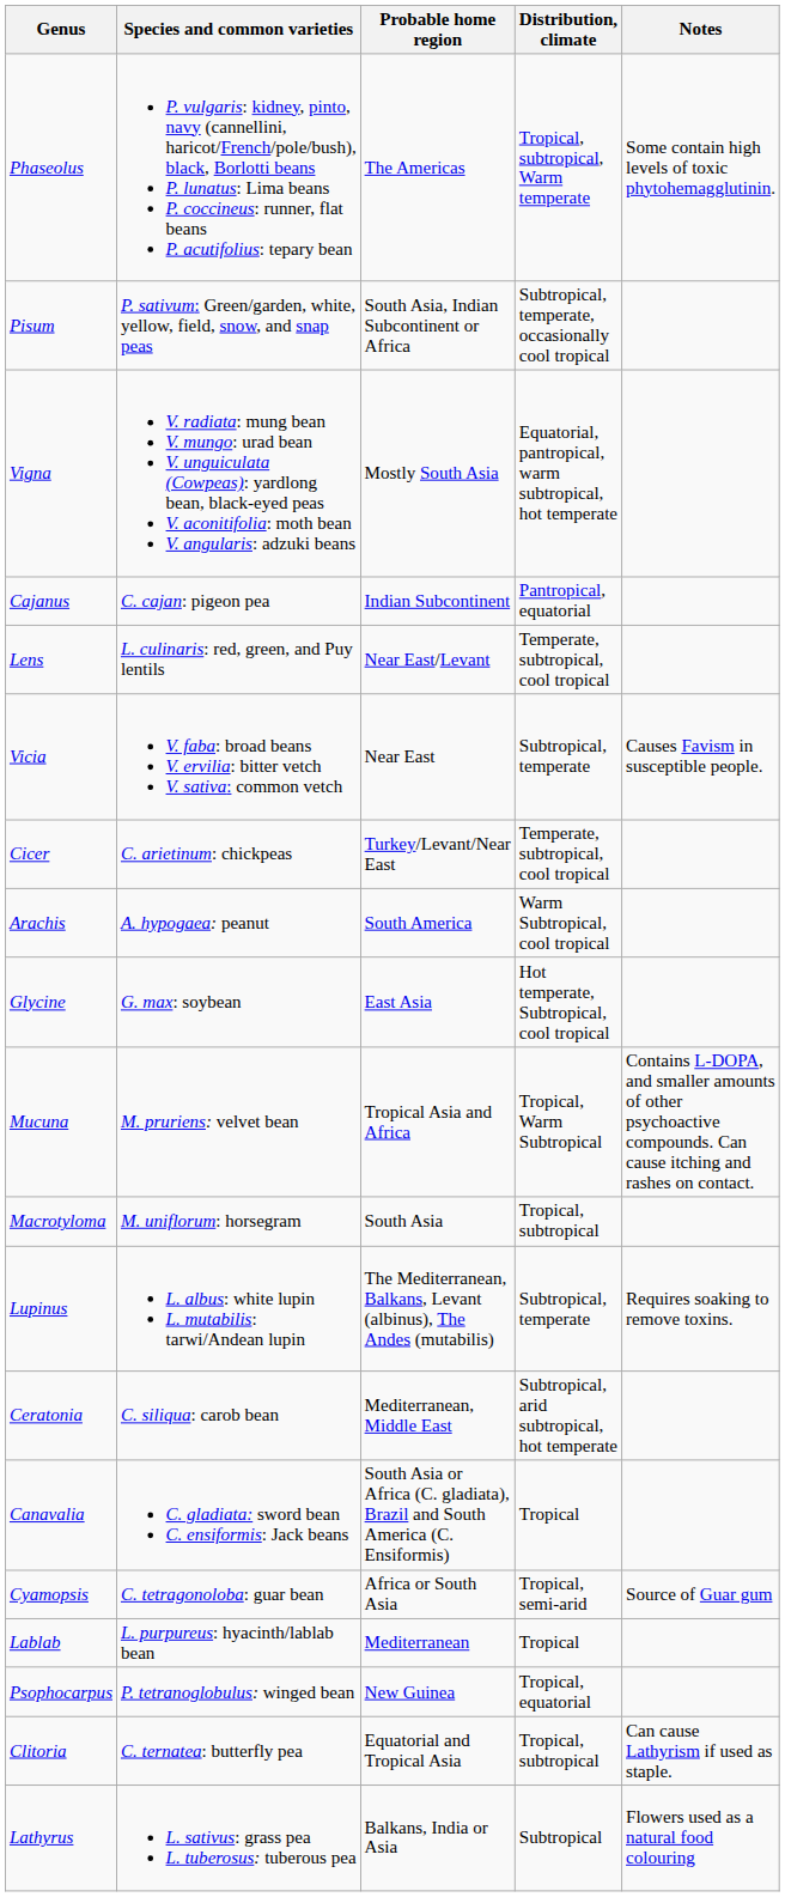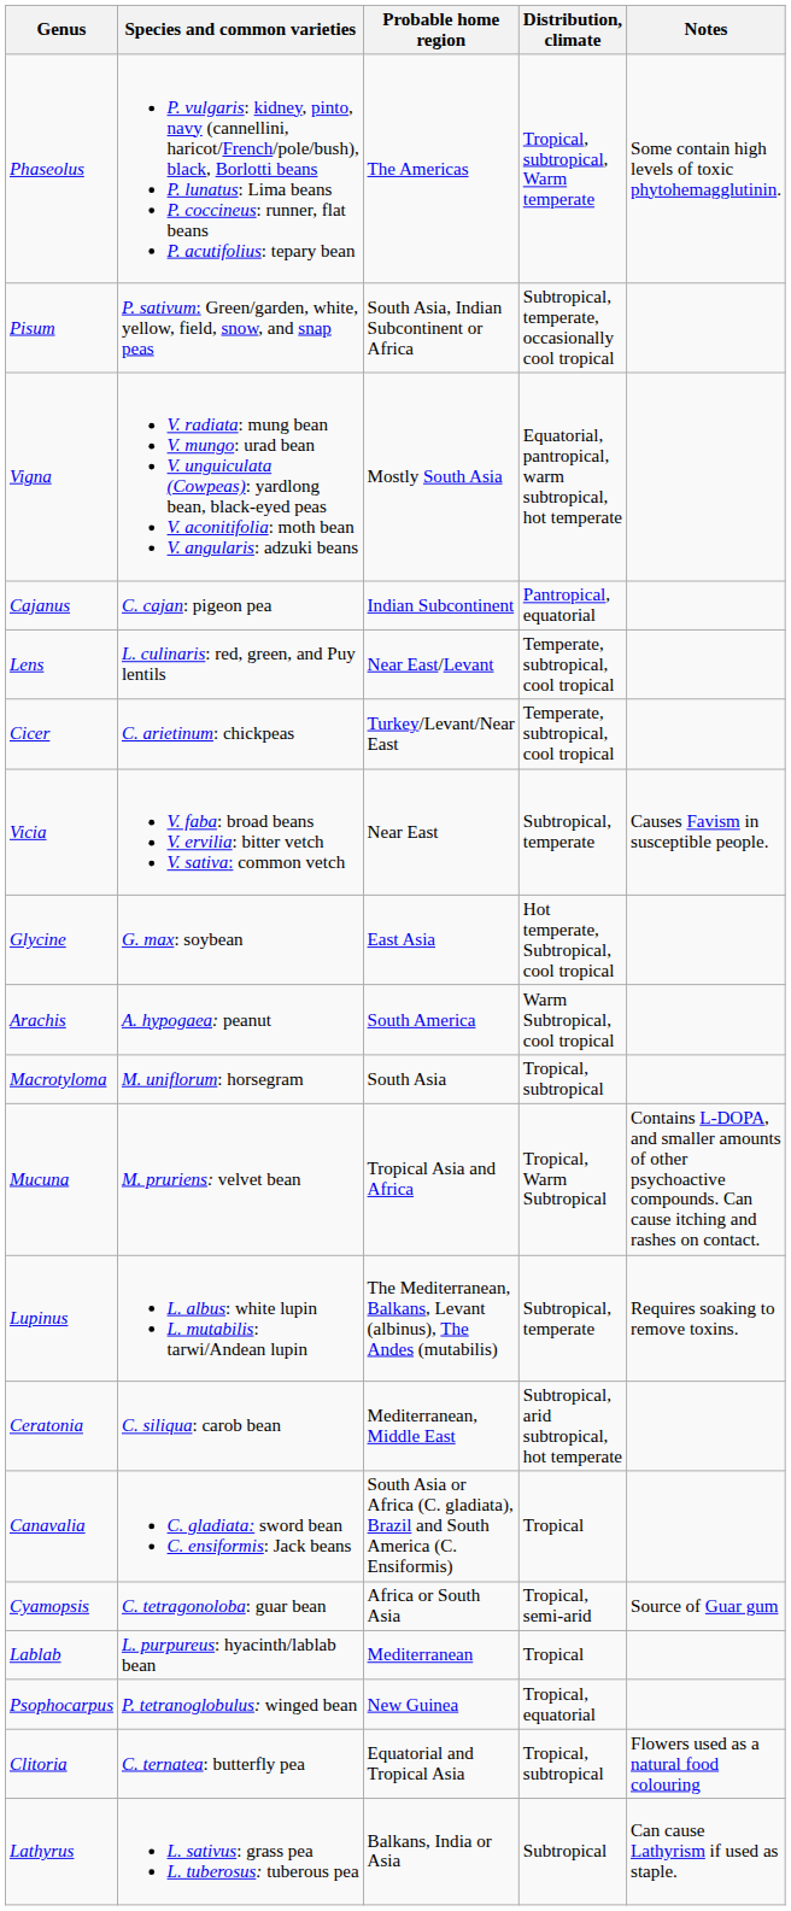rows swapped: Cicer <-> Vicia
rows swapped: Arachis <-> Glycine
rows swapped: Macrotyloma <-> Mucuna
Clitoria | Notes: Can cause Lathyrism if used as staple. -> Flowers used as a natural food colouring
Lathyrus | Notes: Flowers used as a natural food colouring -> Can cause Lathyrism if used as staple.
